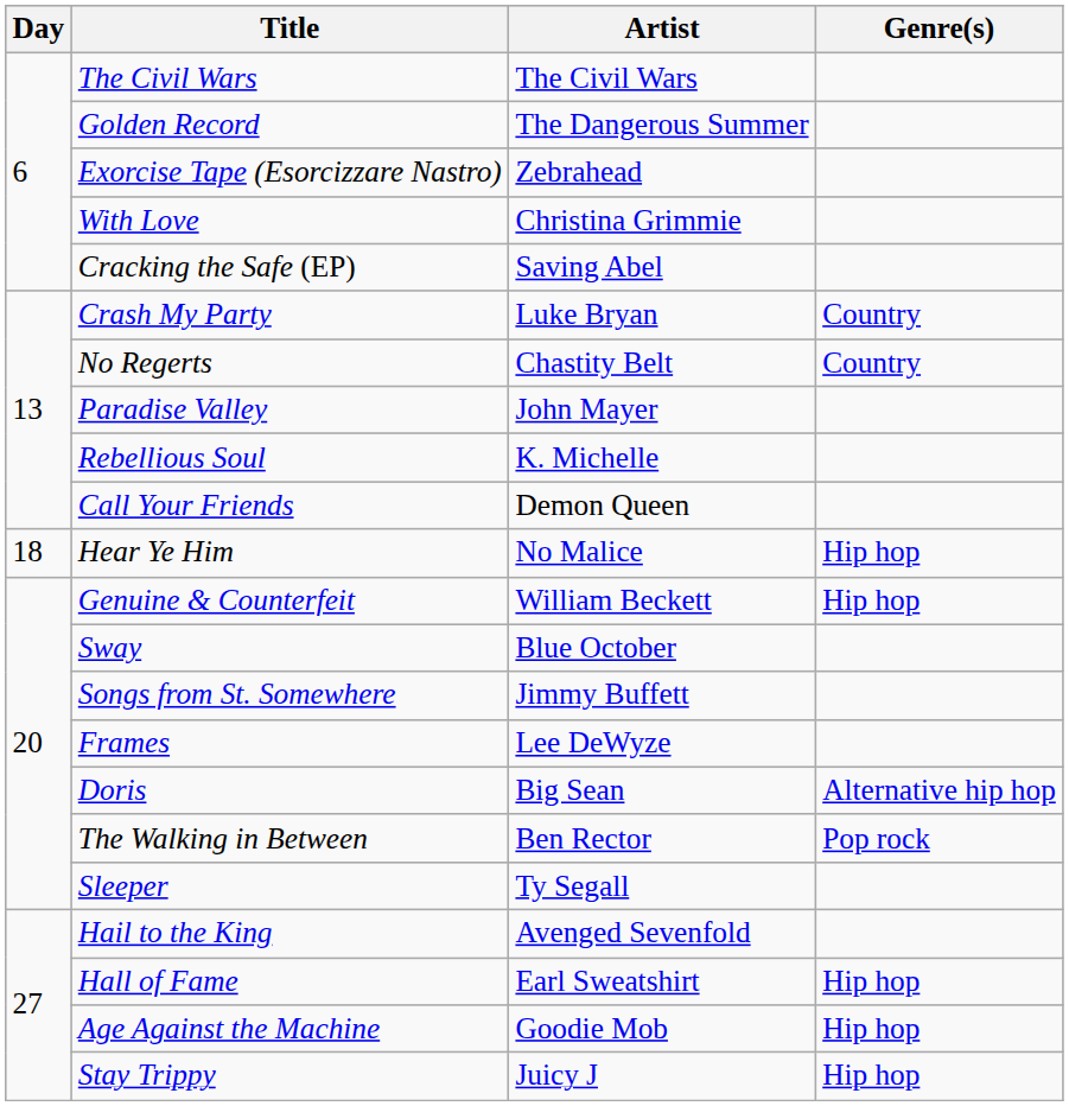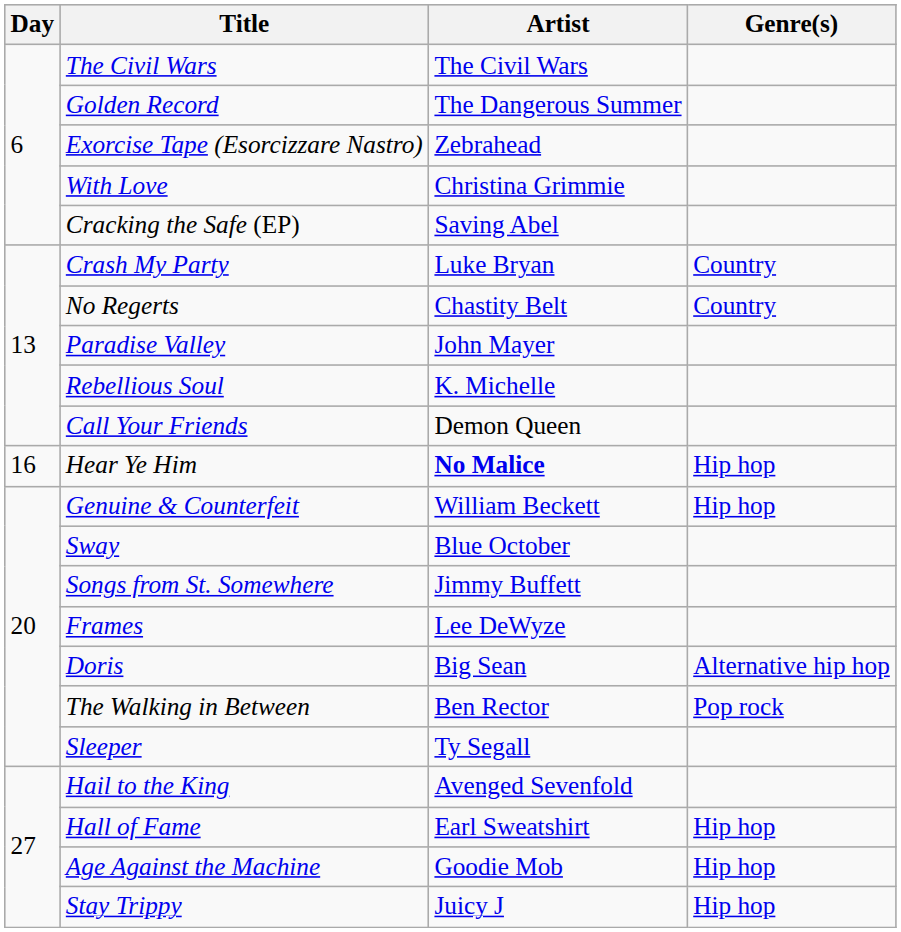Hear Ye Him | Day: 18 -> 16
Hear Ye Him | Artist: normal -> bold
